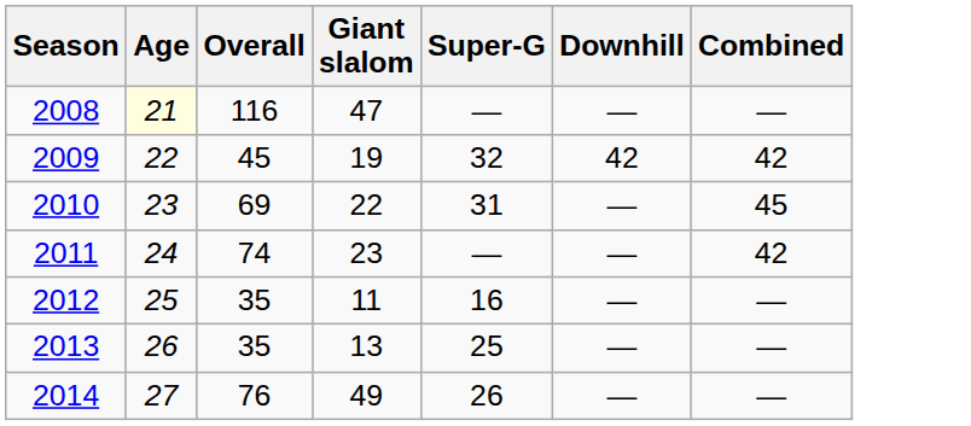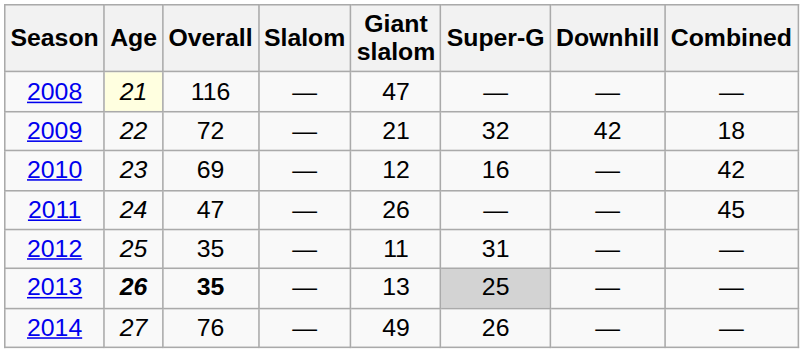+ column: Slalom | — | — | — | — | — | — | —
2009 | Overall: 45 -> 72
2009 | Giant slalom: 19 -> 21
2009 | Combined: 42 -> 18
2010 | Giant slalom: 22 -> 12
2010 | Super-G: 31 -> 16
2010 | Combined: 45 -> 42
2011 | Overall: 74 -> 47
2011 | Giant slalom: 23 -> 26
2011 | Combined: 42 -> 45
2012 | Super-G: 16 -> 31
2013 | Age: normal -> bold
2013 | Overall: normal -> bold
2013 | Super-G: no background -> lightgrey background
